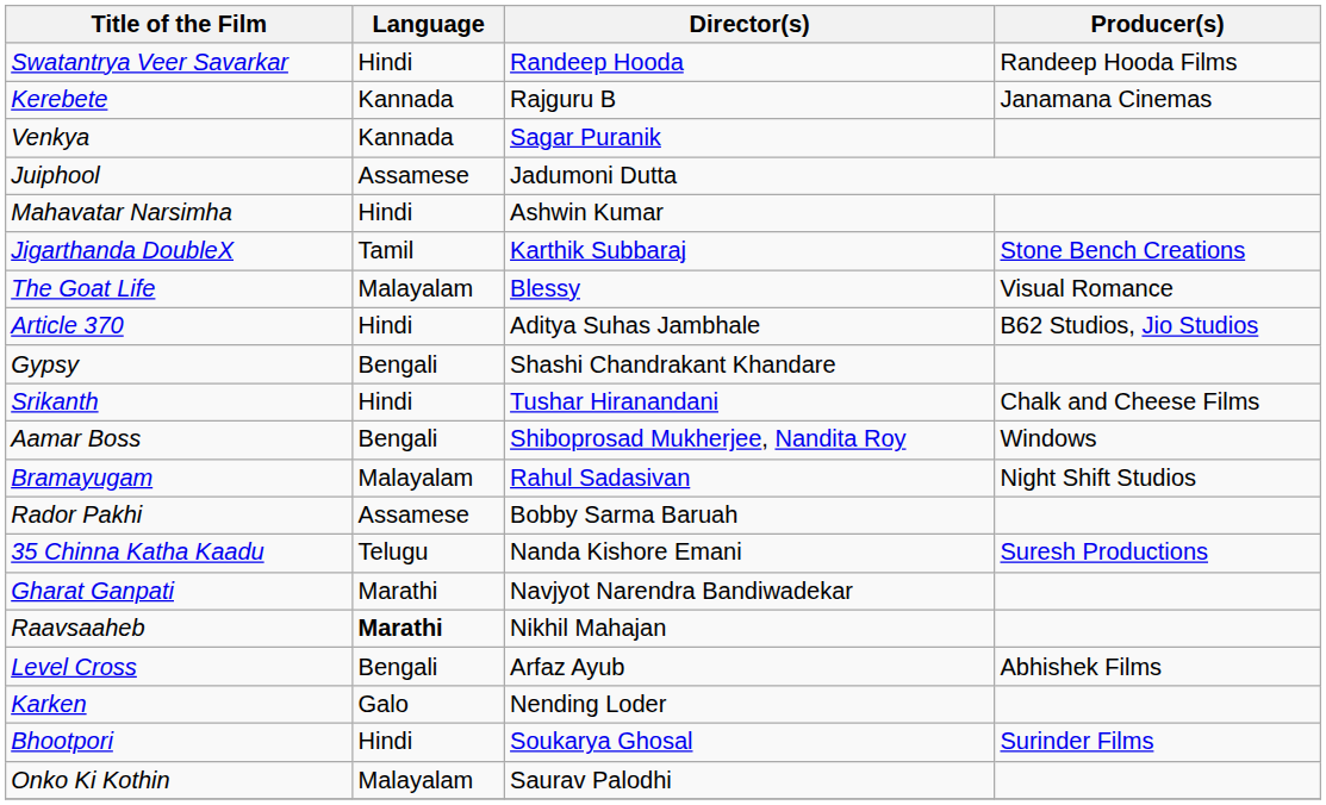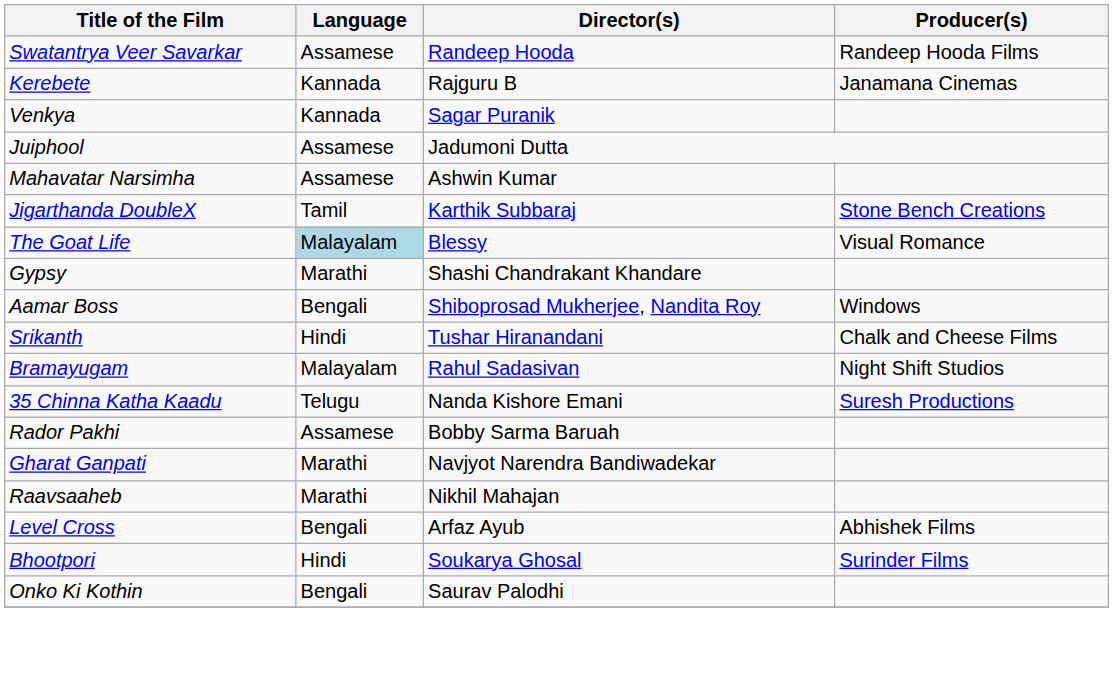Swatantrya Veer Savarkar | Language: Hindi -> Assamese
Mahavatar Narsimha | Language: Hindi -> Assamese
The Goat Life | Language: no background -> lightblue background
- row: Article 370 | Hindi | Aditya Suhas Jambhale | B62 Studios, Jio Studios
Gypsy | Language: Bengali -> Marathi
rows swapped: Srikanth <-> Aamar Boss
rows swapped: 35 Chinna Katha Kaadu <-> Rador Pakhi
Raavsaaheb | Language: bold -> normal
- row: Karken | Galo | Nending Loder
Onko Ki Kothin | Language: Malayalam -> Bengali
